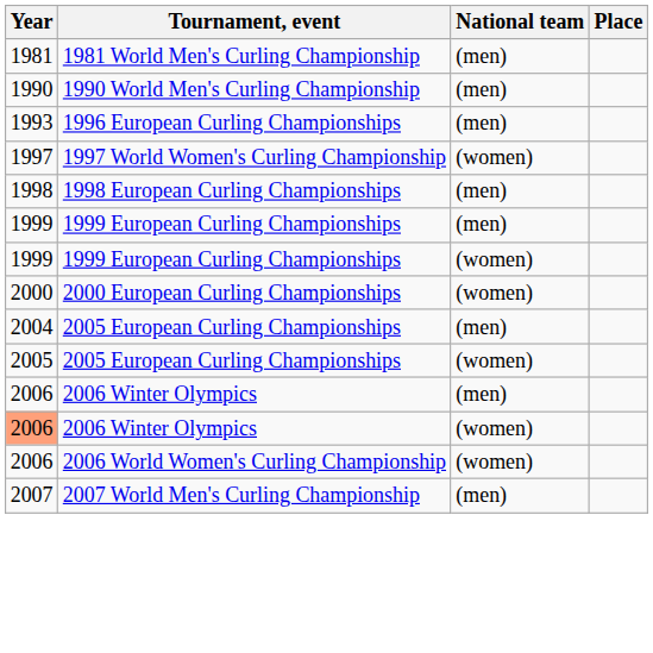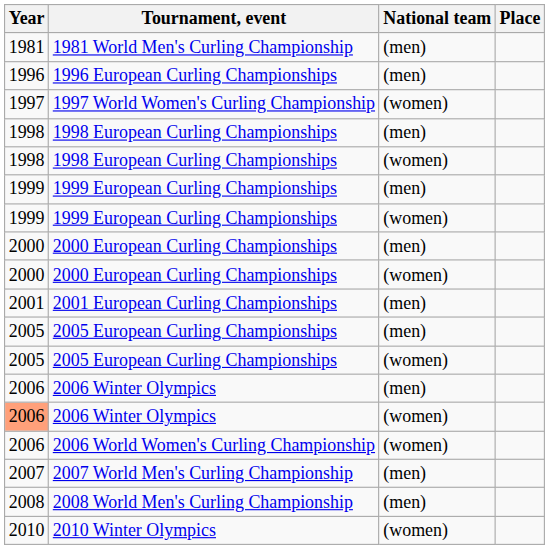- row: 1990 | 1990 World Men's Curling Championship | (men)
1996 European Curling Championships | Year: 1993 -> 1996
+ row: 1998 | 1998 European Curling Championships | (women)
+ row: 2000 | 2000 European Curling Championships | (men)
+ row: 2001 | 2001 European Curling Championships | (men)
2005 European Curling Championships / (men) | Year: 2004 -> 2005
+ row: 2008 | 2008 World Men's Curling Championship | (men)
+ row: 2010 | 2010 Winter Olympics | (women)
